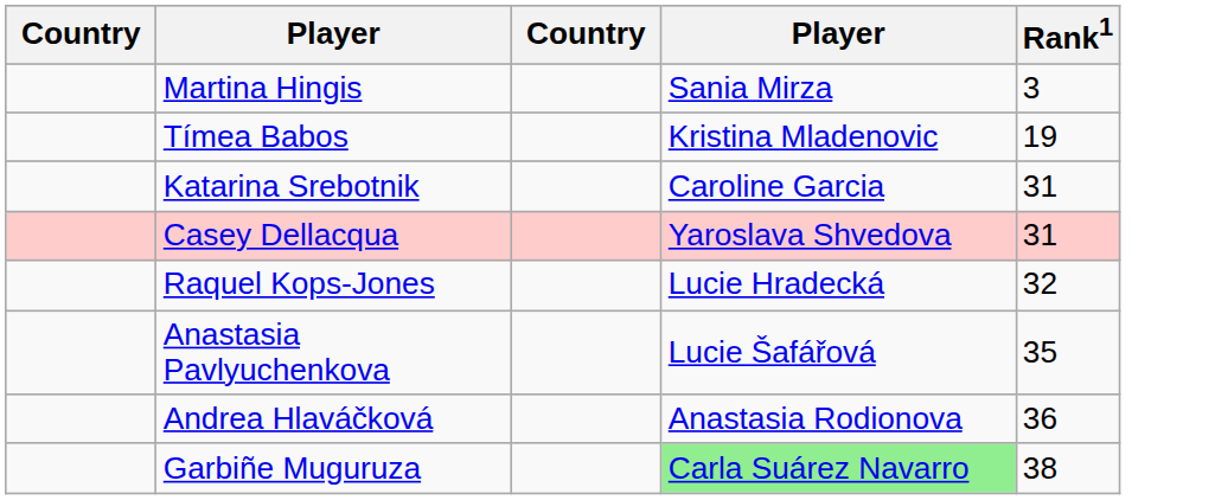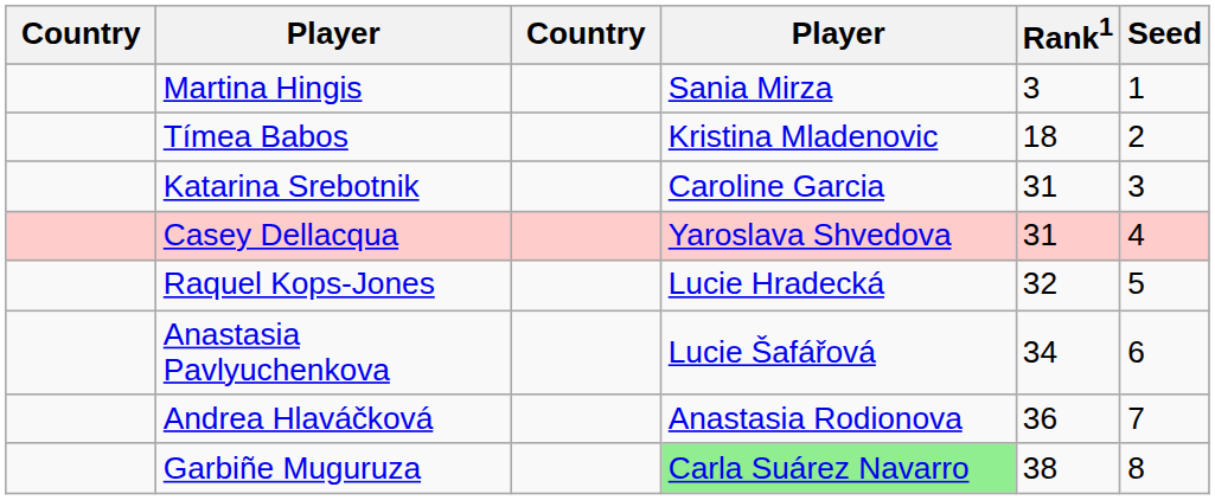+ column: Seed | 1 | 2 | 3 | 4 | 5 | 6 | 7 | 8
Tímea Babos | Rank1: 19 -> 18
Anastasia Pavlyuchenkova | Rank1: 35 -> 34
